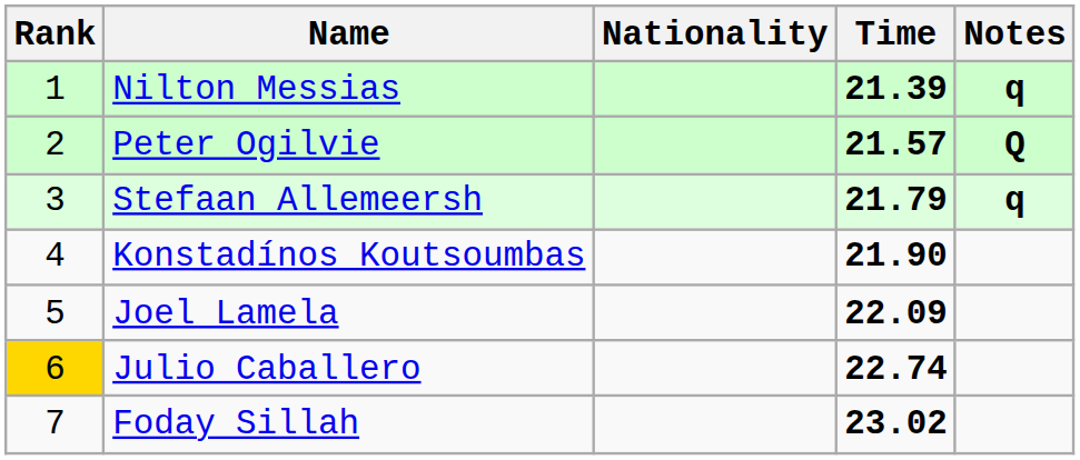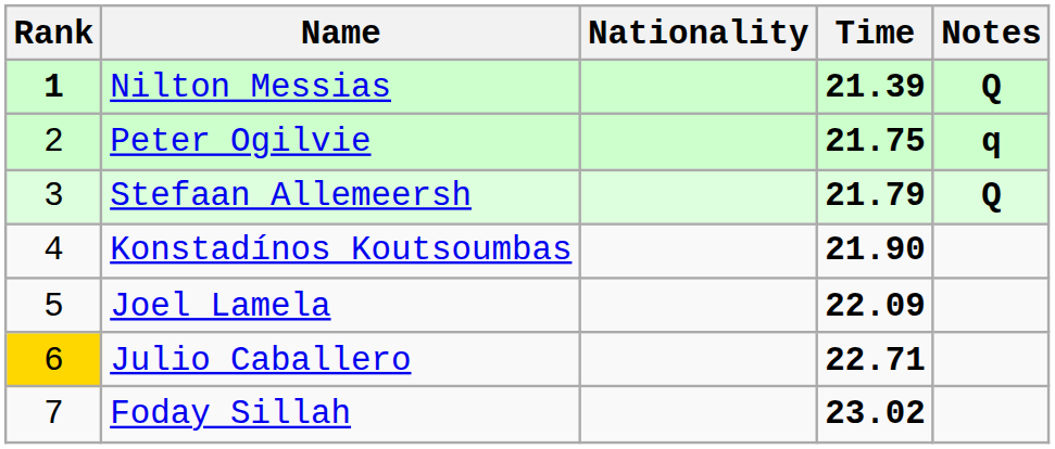Nilton Messias | Rank: normal -> bold
Nilton Messias | Notes: q -> Q
Peter Ogilvie | Time: 21.57 -> 21.75
Peter Ogilvie | Notes: Q -> q
Stefaan Allemeersh | Notes: q -> Q
Julio Caballero | Time: 22.74 -> 22.71
